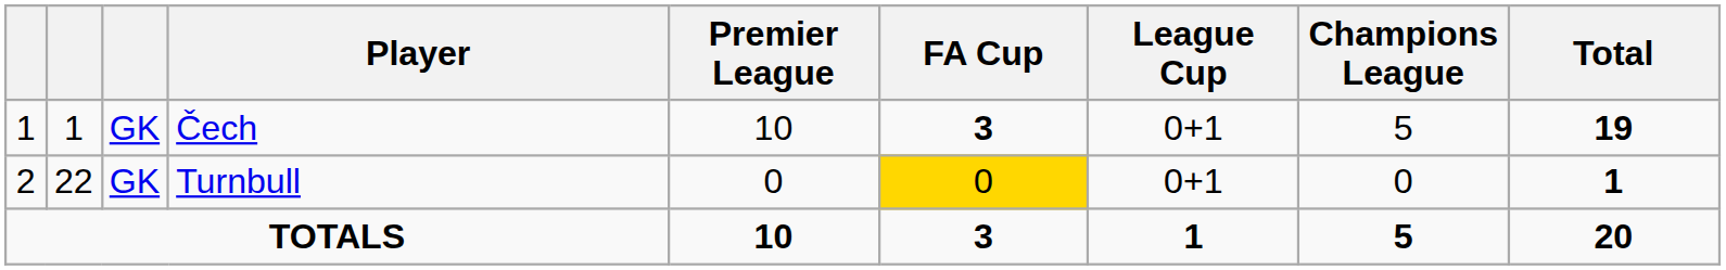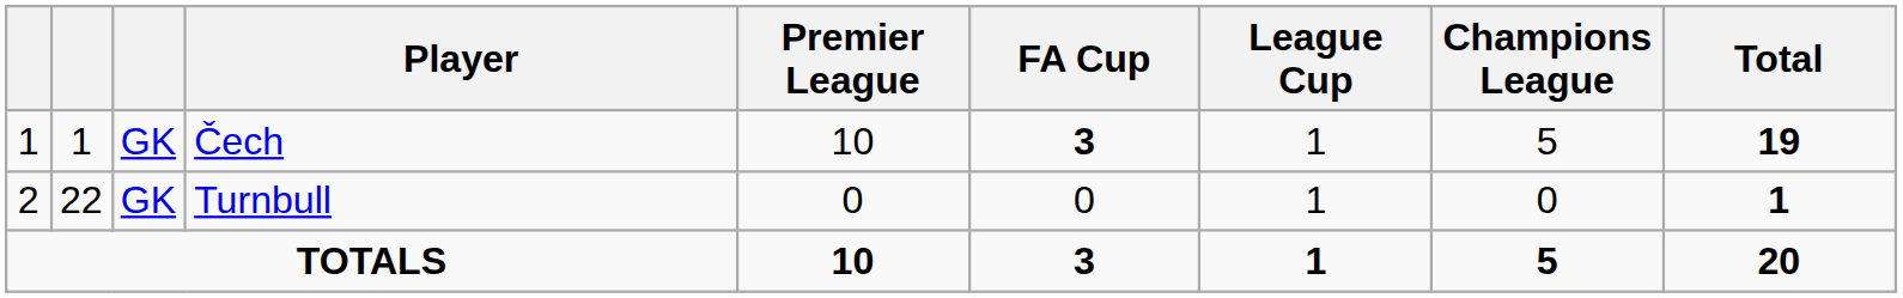Čech | League Cup: 0+1 -> 1
Turnbull | FA Cup: gold background -> no background
Turnbull | League Cup: 0+1 -> 1
